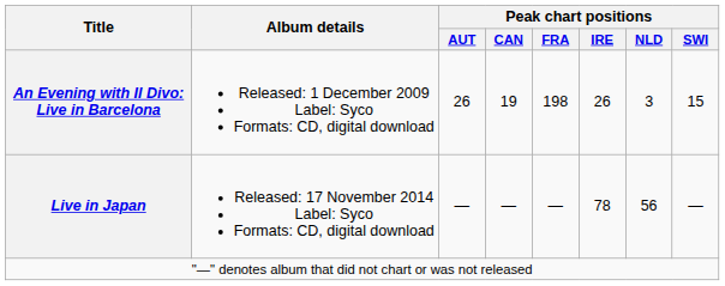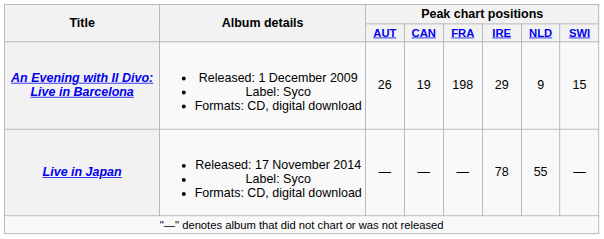An Evening with Il Divo: Live in Barcelona | Peak chart positions / IRE: 26 -> 29
An Evening with Il Divo: Live in Barcelona | Peak chart positions / NLD: 3 -> 9
Live in Japan | Peak chart positions / NLD: 56 -> 55
